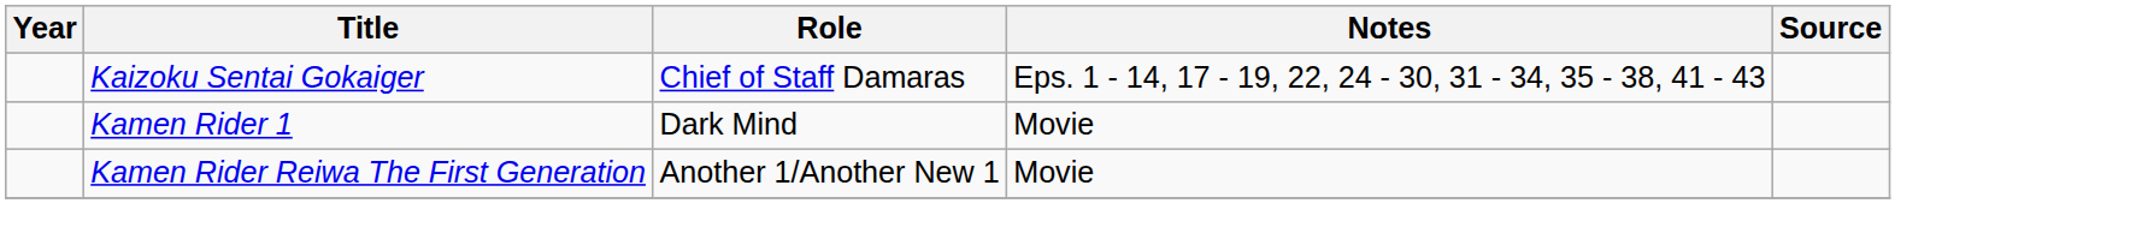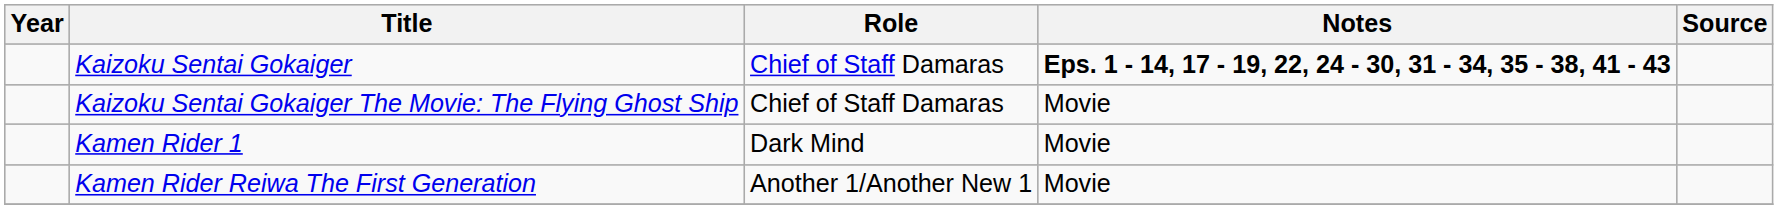Kaizoku Sentai Gokaiger | Notes: normal -> bold
+ row: Kaizoku Sentai Gokaiger The Movie: The Flying Ghost Ship | Chief of Staff Damaras | Movie
